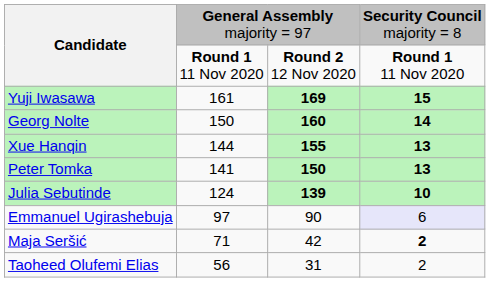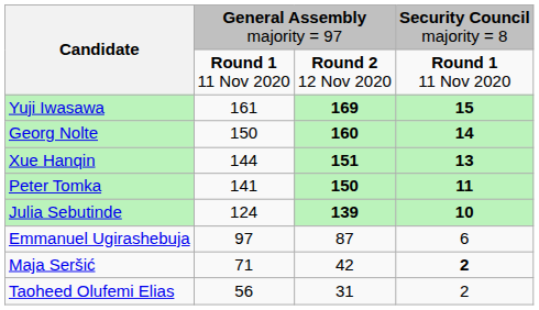Xue Hanqin | column 3: 155 -> 151
Peter Tomka | column 4: 13 -> 11
Emmanuel Ugirashebuja | column 3: 90 -> 87
Emmanuel Ugirashebuja | column 4: lavender background -> no background
